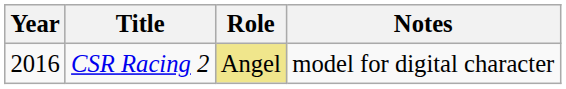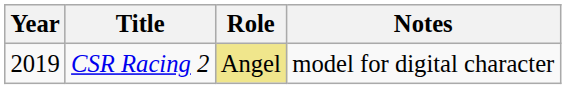CSR Racing 2 | Year: 2016 -> 2019
